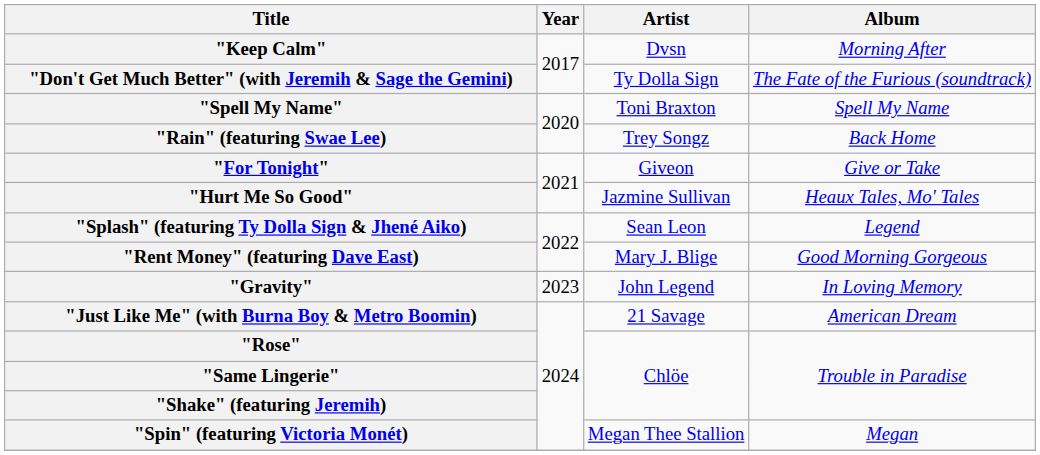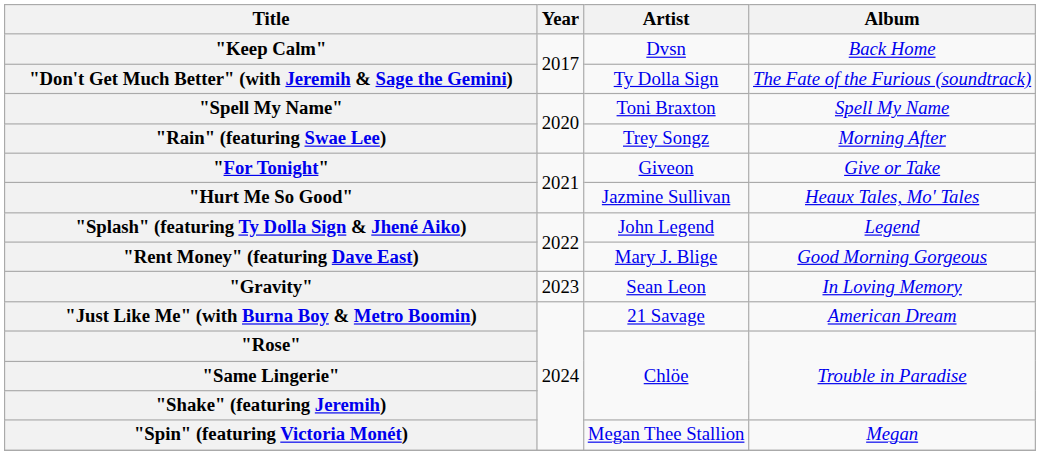"Keep Calm" | Album: Morning After -> Back Home
"Rain" (featuring Swae Lee) | Album: Back Home -> Morning After
"Splash" (featuring Ty Dolla Sign & Jhené Aiko) | Artist: Sean Leon -> John Legend
"Gravity" | Artist: John Legend -> Sean Leon
